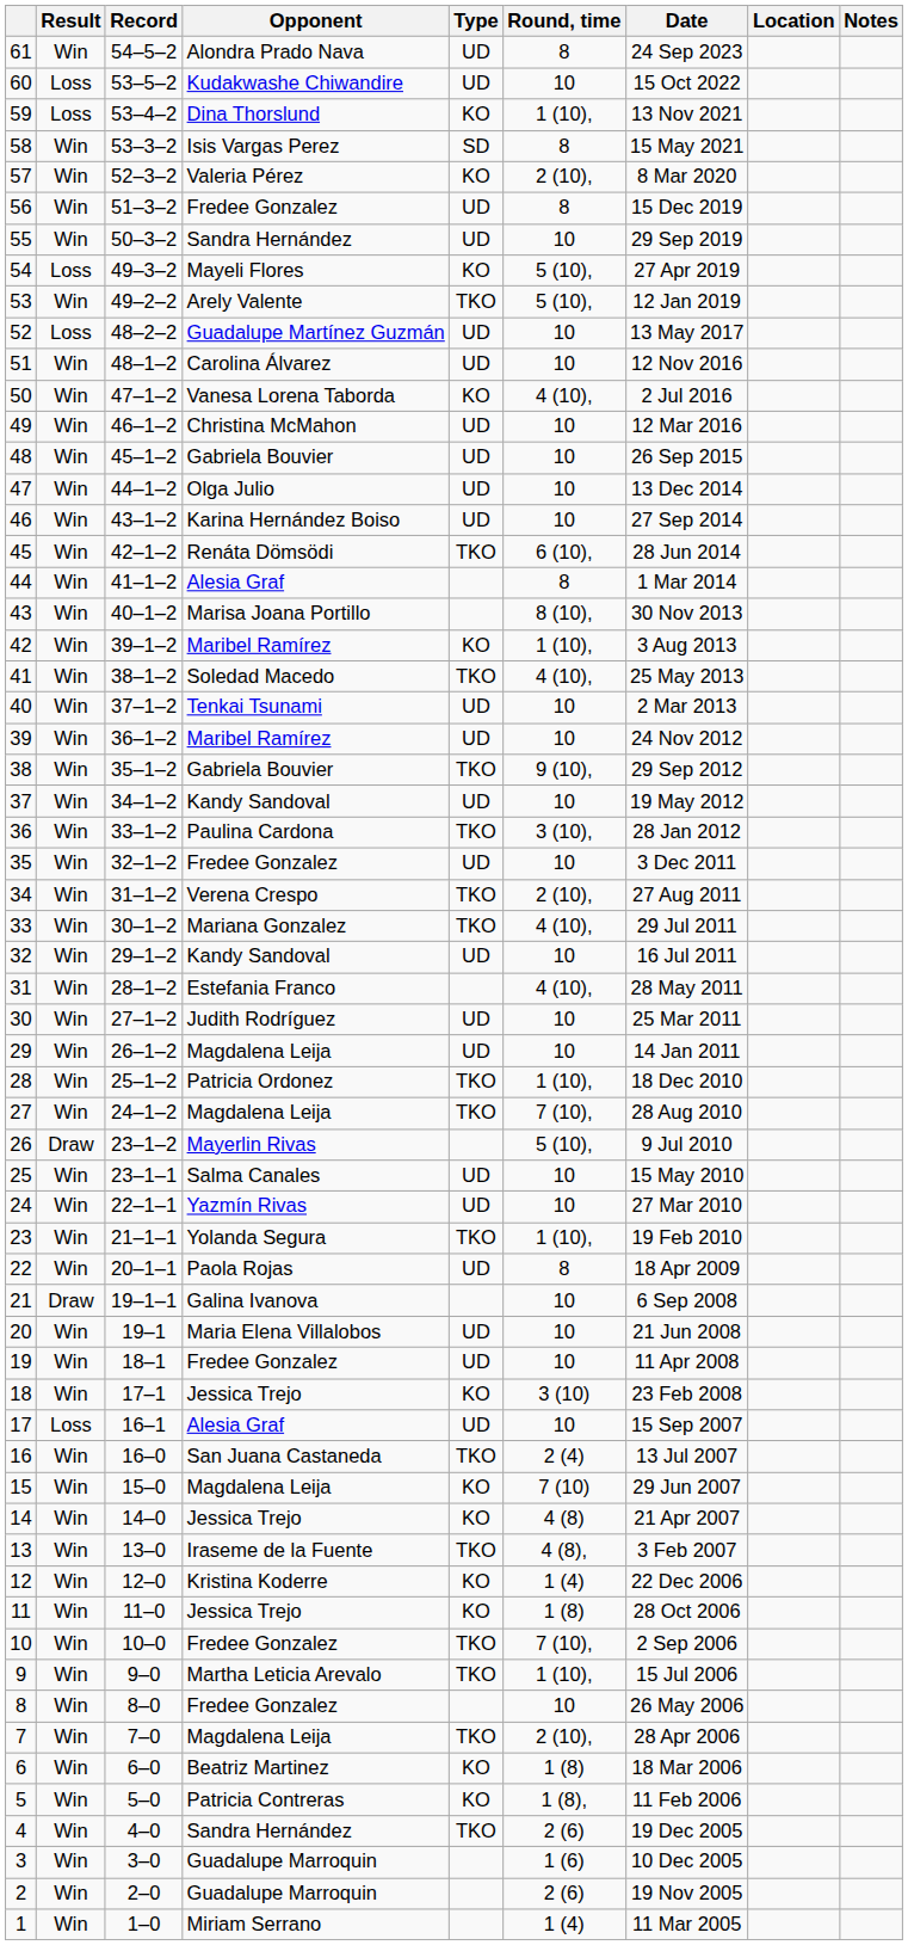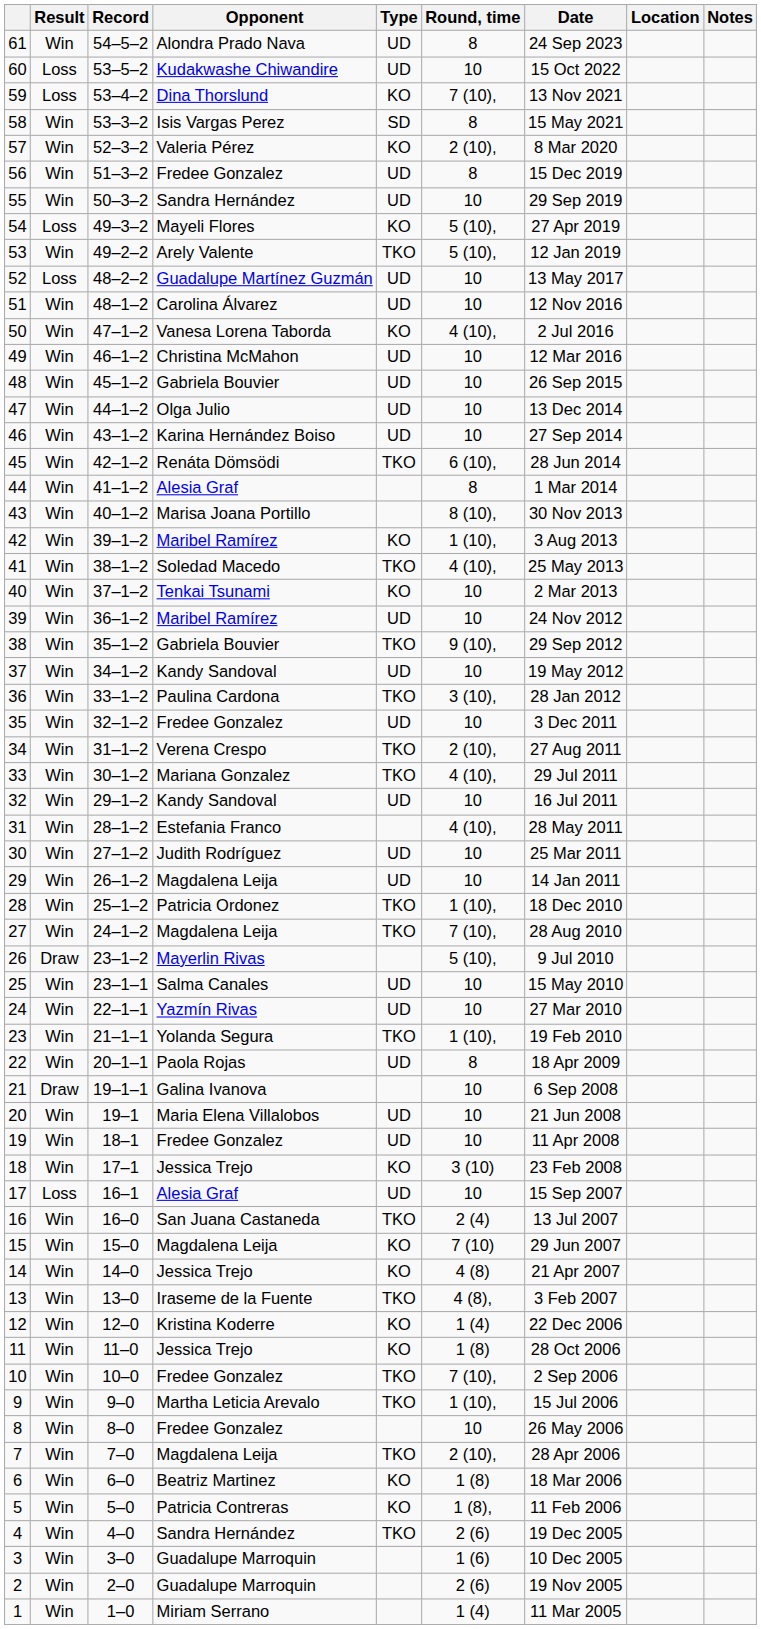59 | Round, time: 1 (10), -> 7 (10),
40 | Type: UD -> KO
